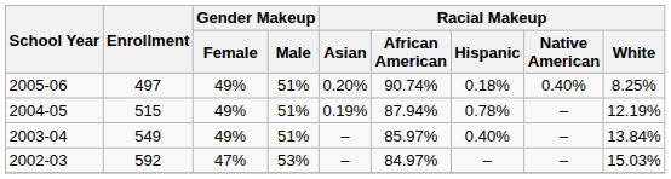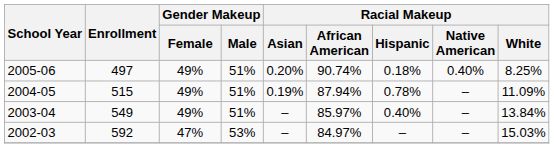2004-05 | Racial Makeup / White: 12.19% -> 11.09%
